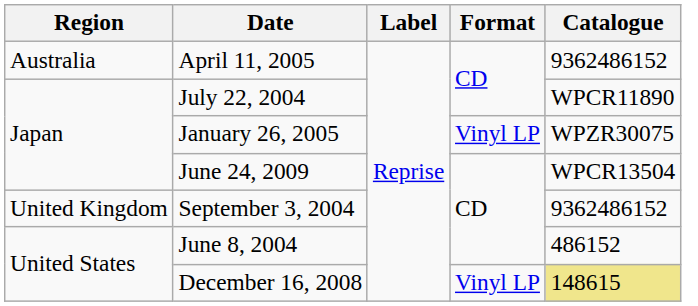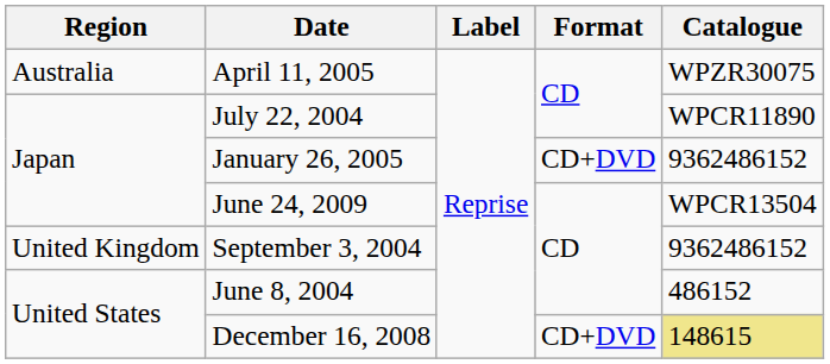April 11, 2005 | Catalogue: 9362486152 -> WPZR30075
January 26, 2005 | Format: Vinyl LP -> CD+DVD
January 26, 2005 | Catalogue: WPZR30075 -> 9362486152
December 16, 2008 | Format: Vinyl LP -> CD+DVD
